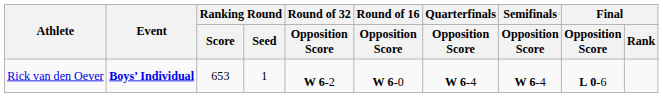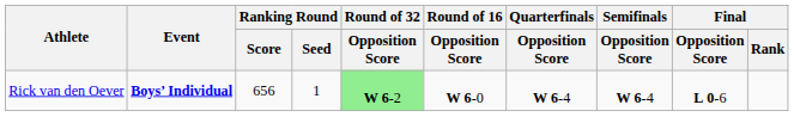Rick van den Oever | Ranking Round / Score: 653 -> 656
Rick van den Oever | Round of 32 / Opposition Score: no background -> lightgreen background
